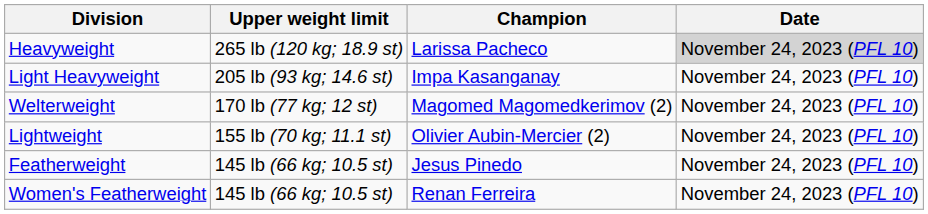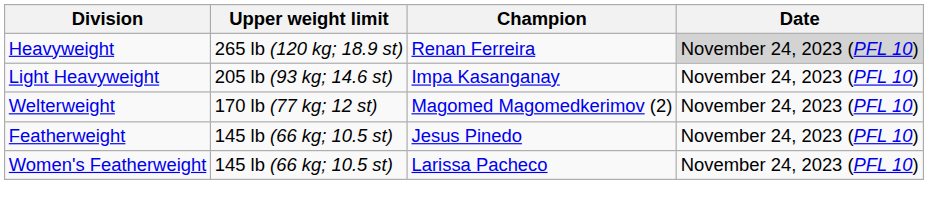Heavyweight | Champion: Larissa Pacheco -> Renan Ferreira
- row: Lightweight | 155 lb (70 kg; 11.1 st) | Olivier Aubin-Mercier (2) | November 24, 2023 (PFL 10)
Women's Featherweight | Champion: Renan Ferreira -> Larissa Pacheco
